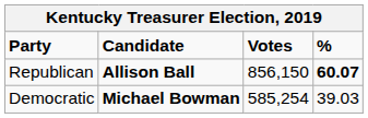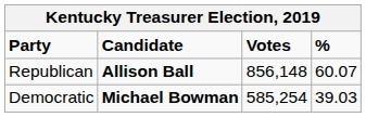Republican | Votes: 856,150 -> 856,148
Republican | %: bold -> normal
